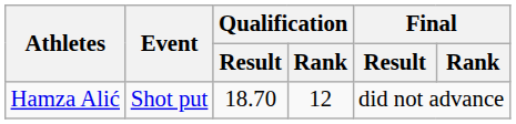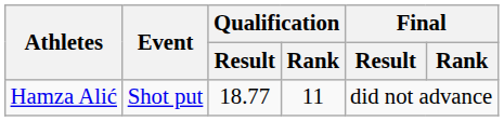Hamza Alić | Qualification / Result: 18.70 -> 18.77
Hamza Alić | Qualification / Rank: 12 -> 11
